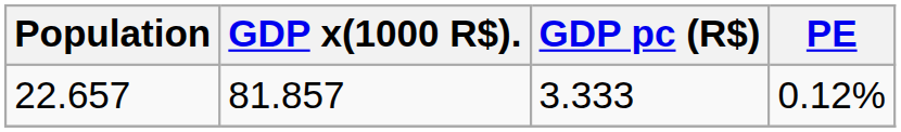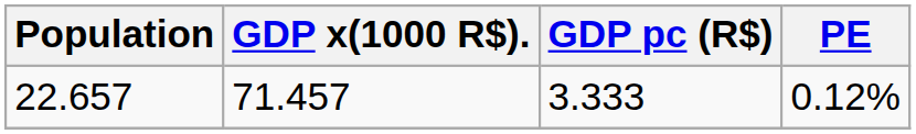22.657 | GDP x(1000 R$).: 81.857 -> 71.457
